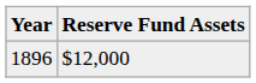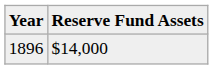1896 | Reserve Fund Assets: $12,000 -> $14,000
